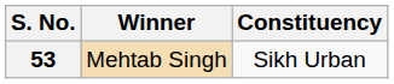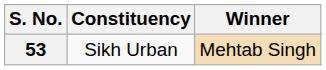columns swapped: Constituency <-> Winner
